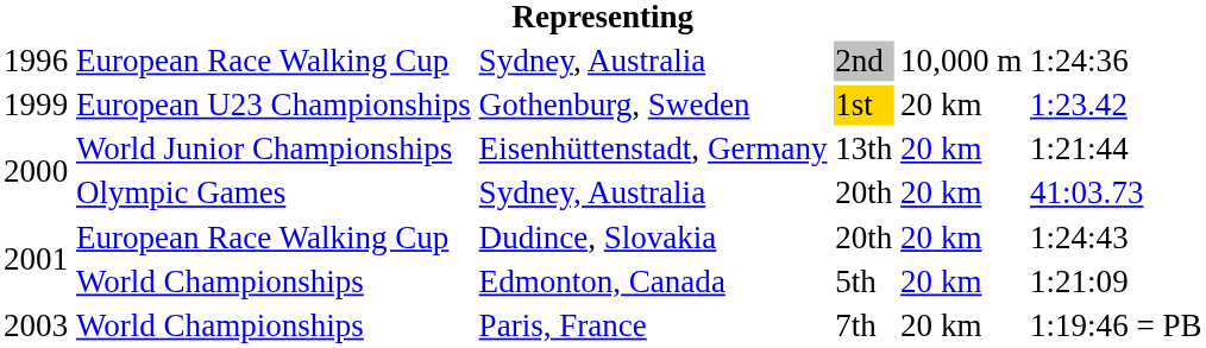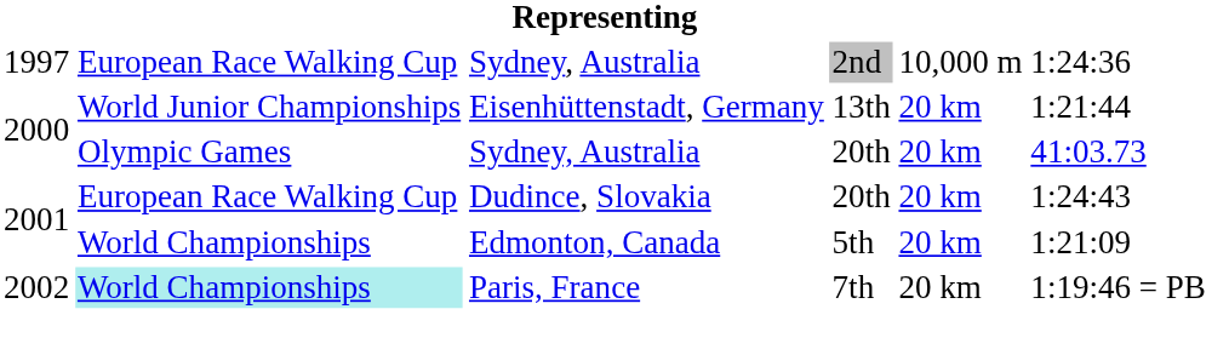Sydney, Australia / 2nd | column 1: 1996 -> 1997
- row: 1999 | European U23 Championships | Gothenburg, Sweden | 1st | 20 km | 1:23.42
Paris, France | column 1: 2003 -> 2002
Paris, France | column 2: no background -> paleturquoise background
